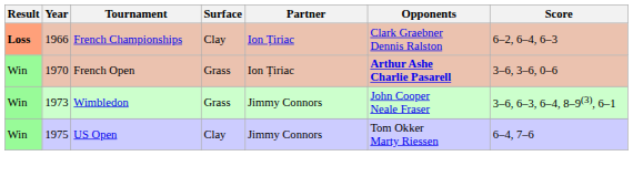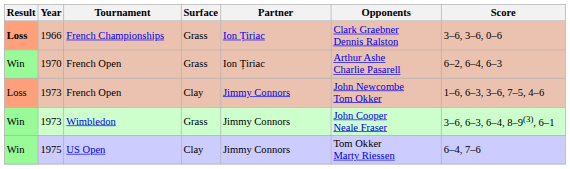1966 | Surface: Clay -> Grass
1966 | Score: 6–2, 6–4, 6–3 -> 3–6, 3–6, 0–6
1970 | Opponents: bold -> normal
1970 | Score: 3–6, 3–6, 0–6 -> 6–2, 6–4, 6–3
+ row: Loss | 1973 | French Open | Clay | Jimmy Connors | John Newcombe Tom Okker | 1–6, 6–3, 3–6, 7–5, 4–6
